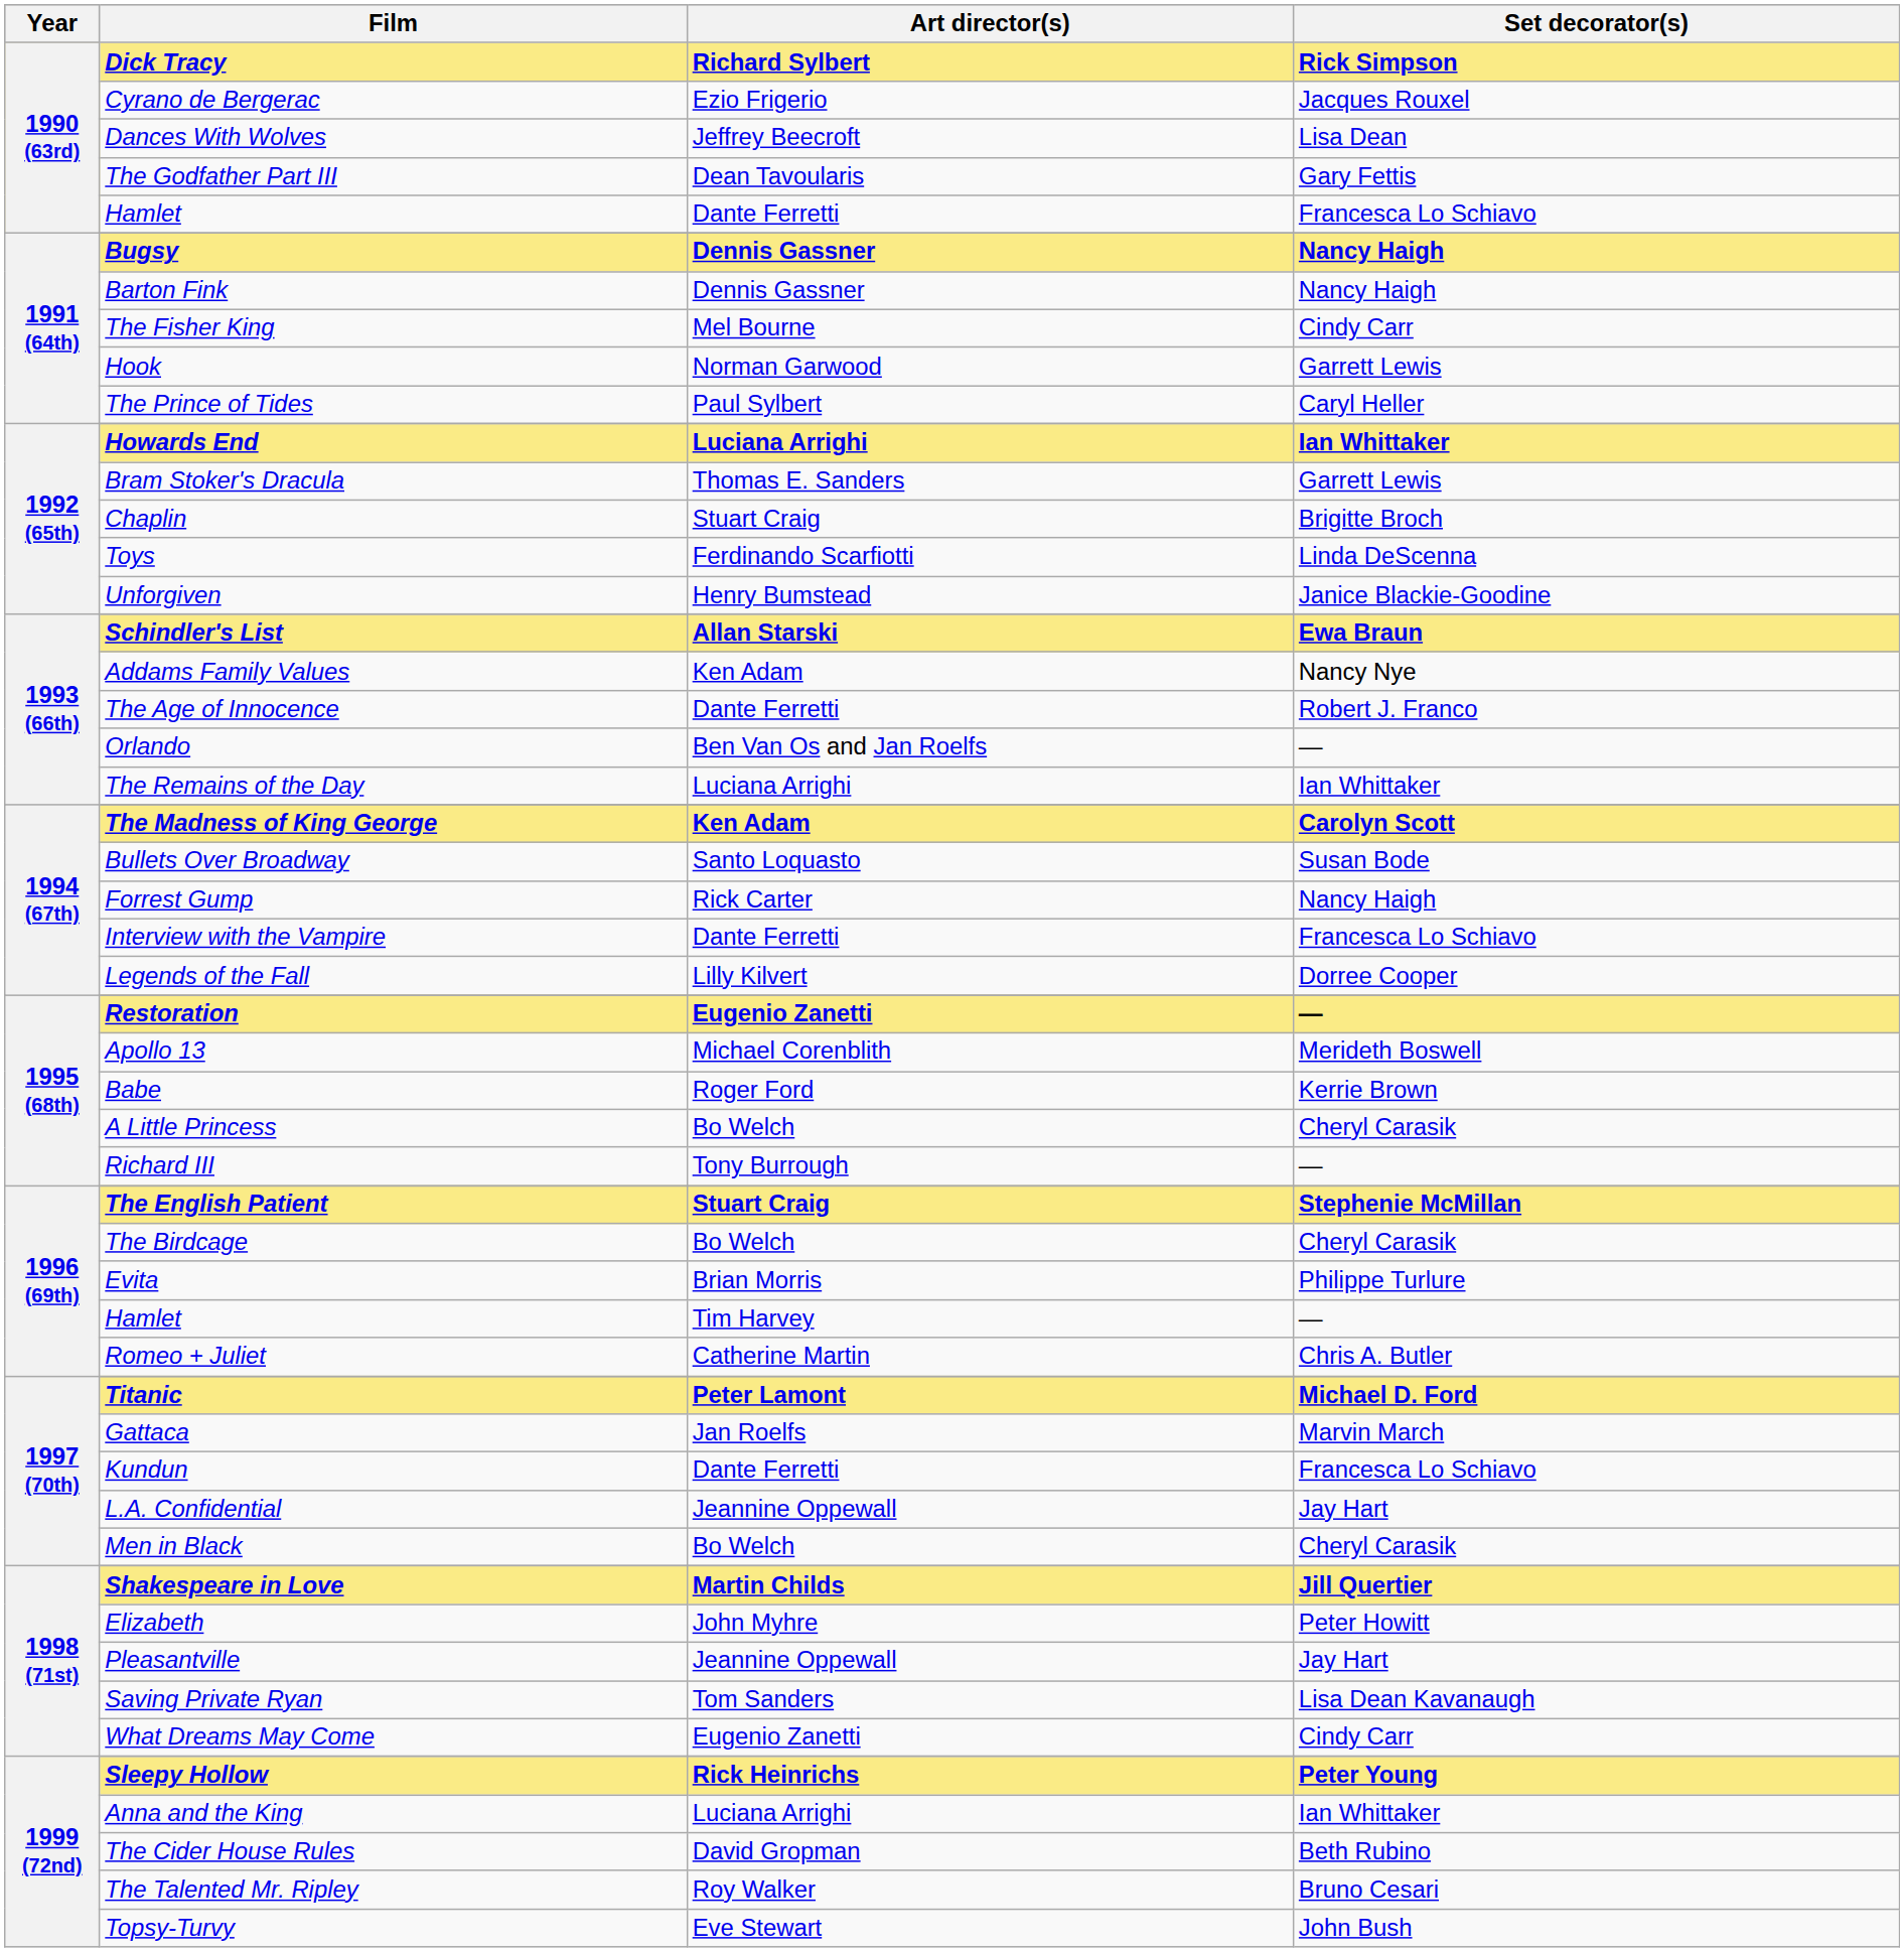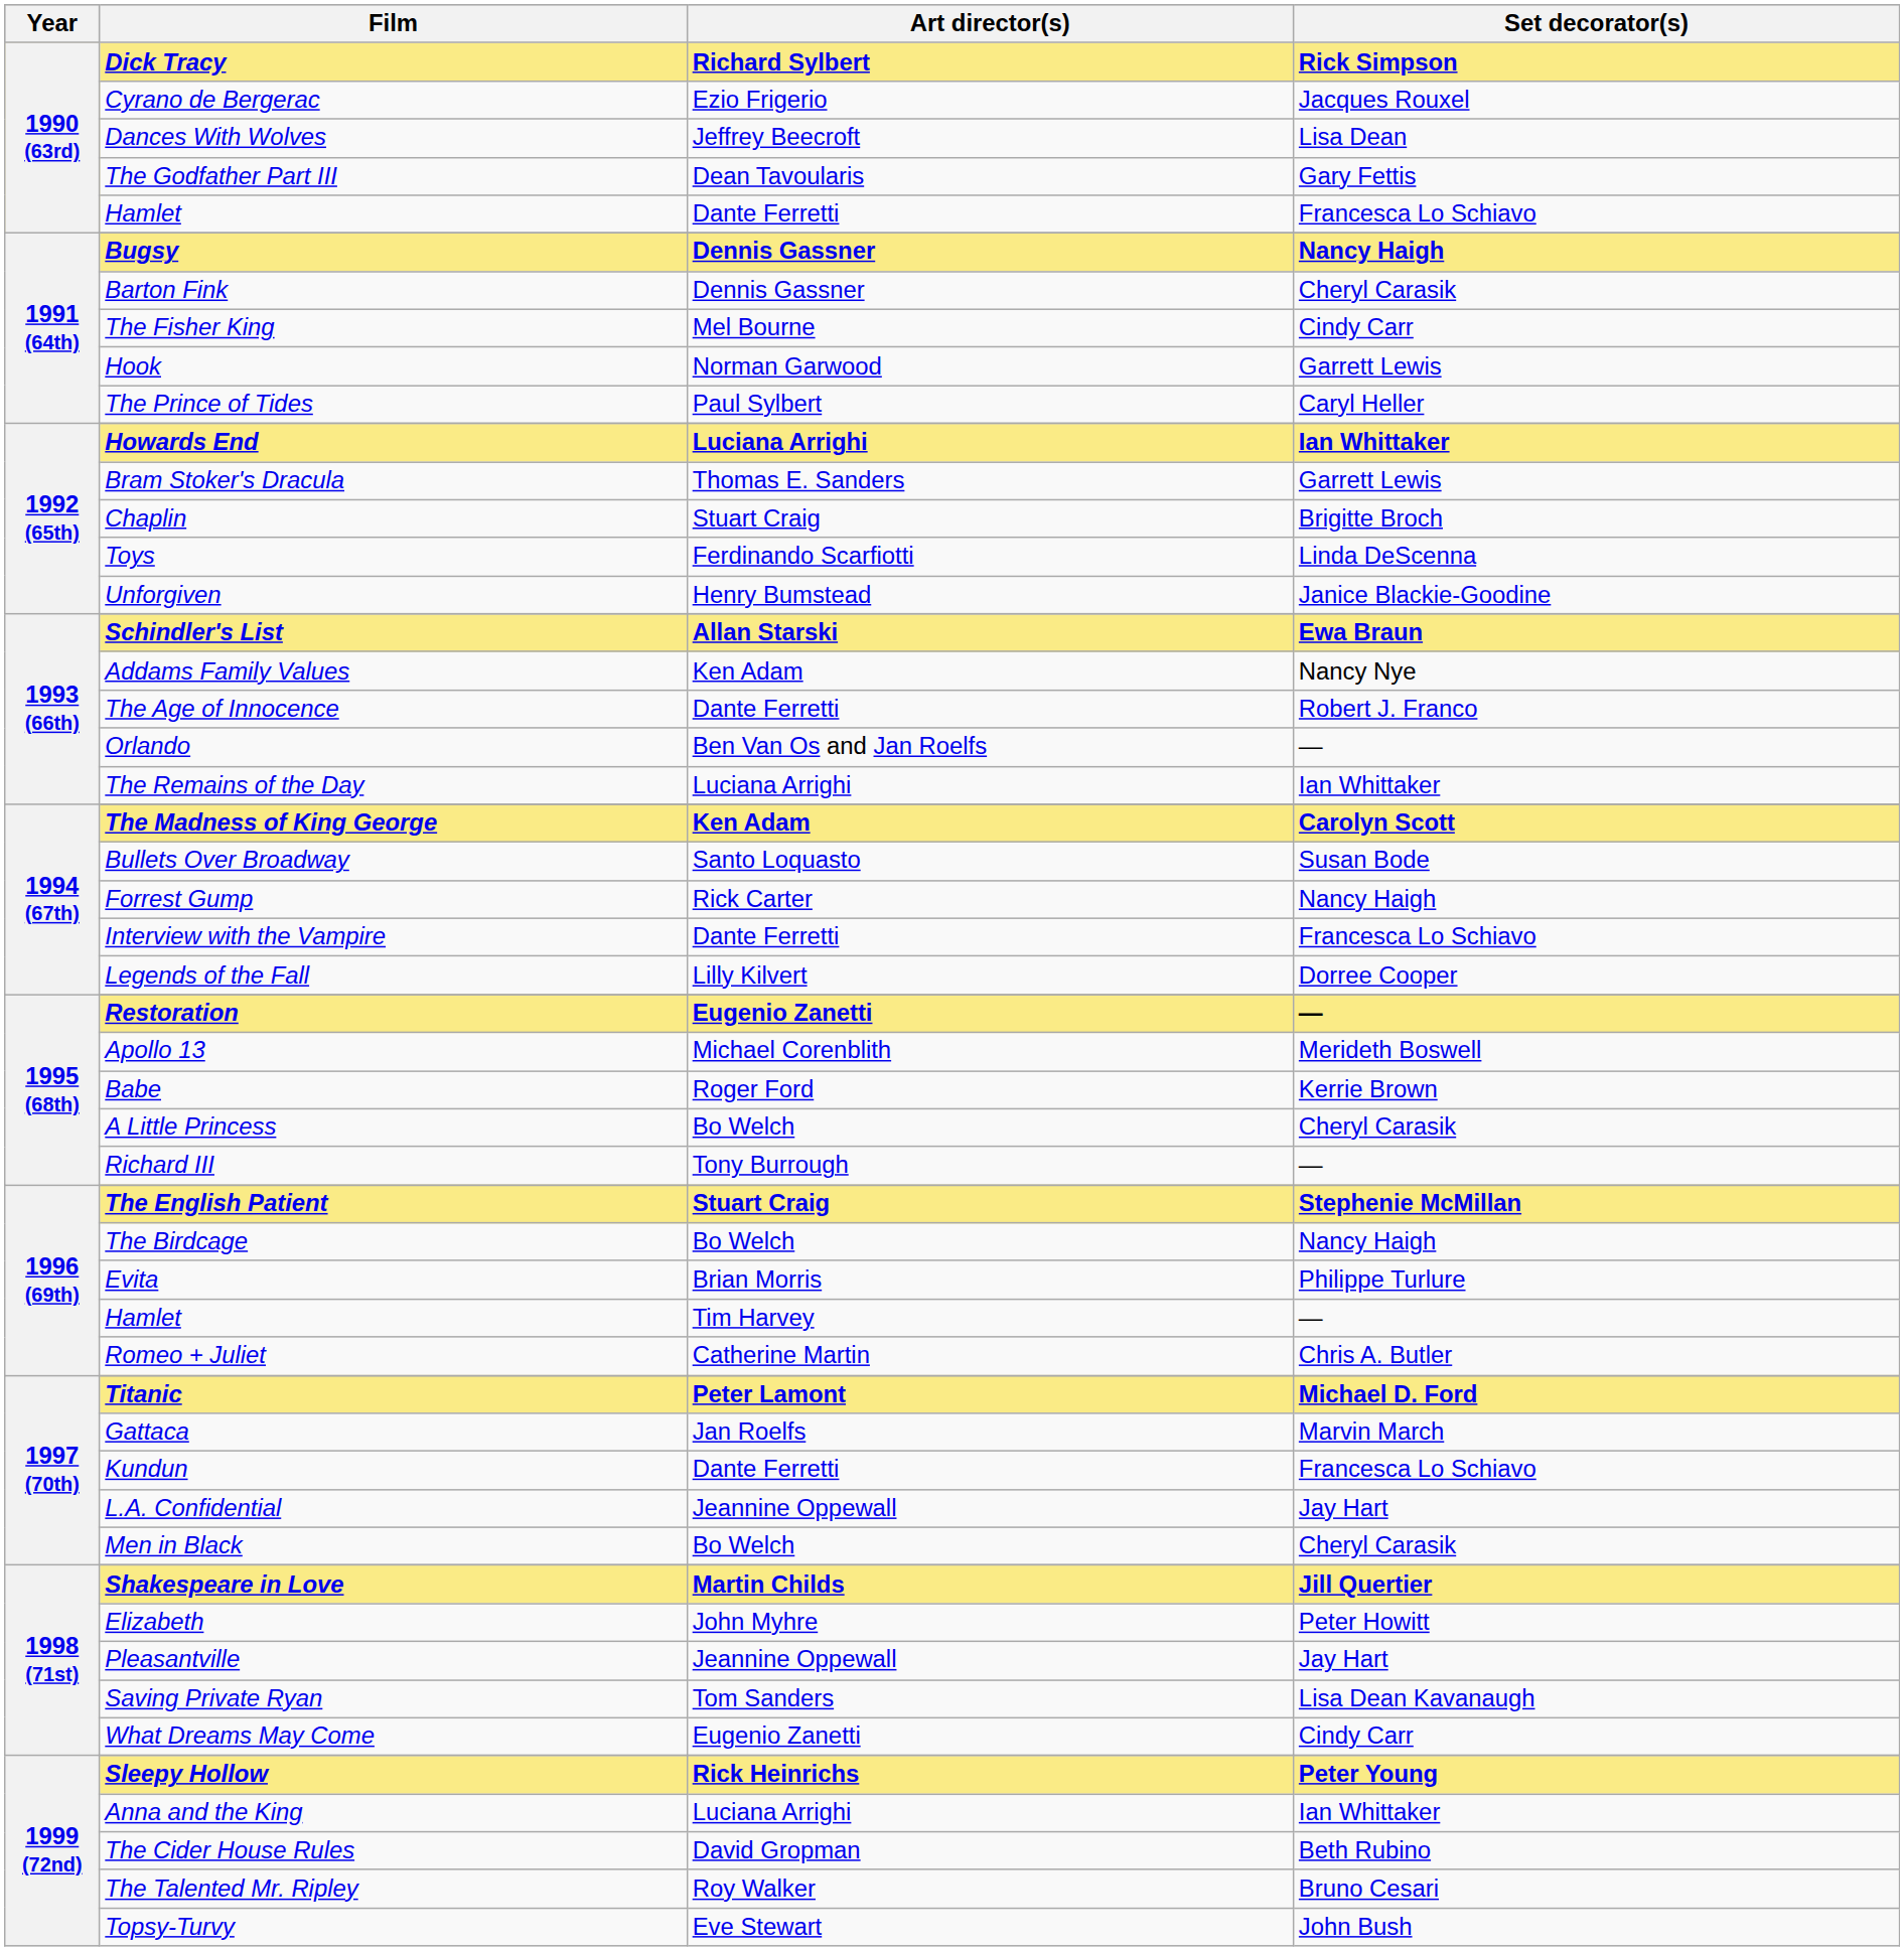Barton Fink | Set decorator(s): Nancy Haigh -> Cheryl Carasik
The Birdcage | Set decorator(s): Cheryl Carasik -> Nancy Haigh
